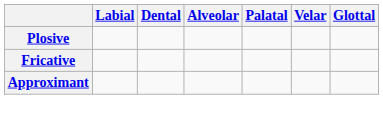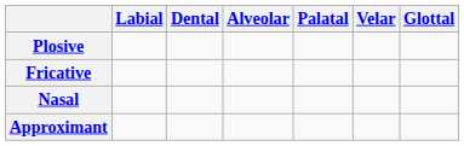+ row: Nasal
